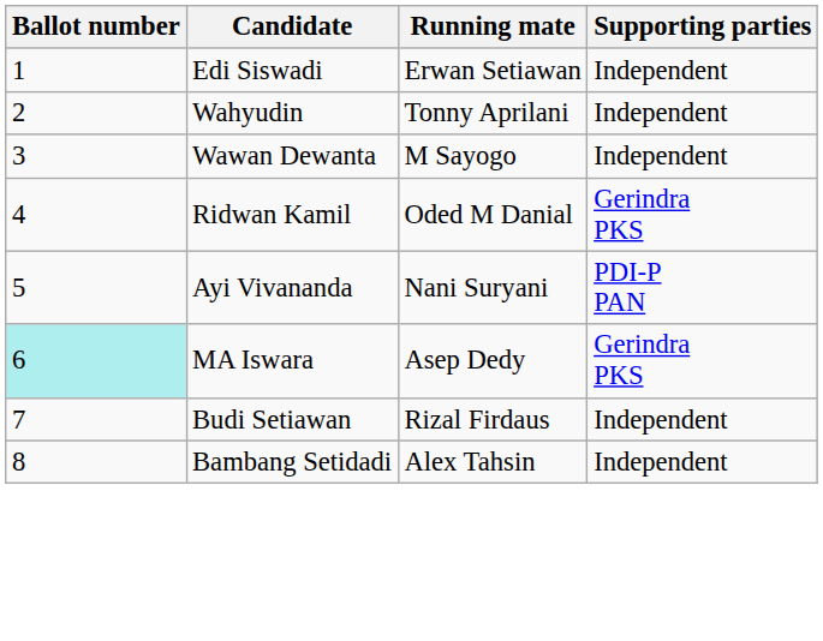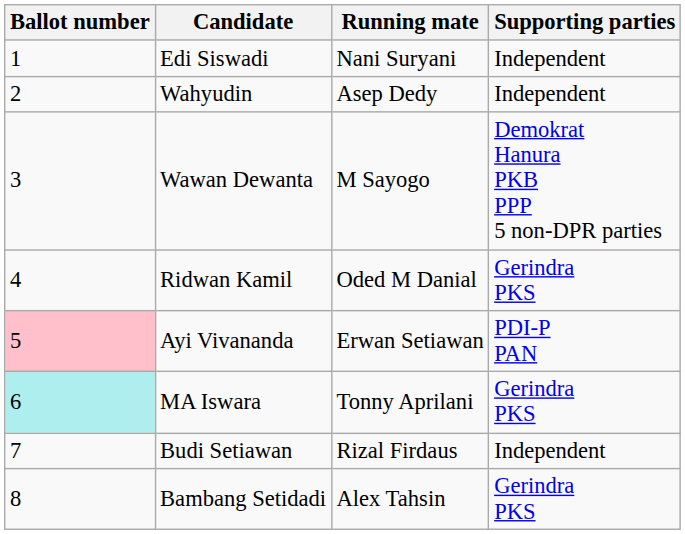Edi Siswadi | Running mate: Erwan Setiawan -> Nani Suryani
Wahyudin | Running mate: Tonny Aprilani -> Asep Dedy
Wawan Dewanta | Supporting parties: Independent -> Demokrat Hanura PKB PPP 5 non-DPR parties
Ayi Vivananda | Ballot number: no background -> pink background
Ayi Vivananda | Running mate: Nani Suryani -> Erwan Setiawan
MA Iswara | Running mate: Asep Dedy -> Tonny Aprilani
Bambang Setidadi | Supporting parties: Independent -> Gerindra PKS
